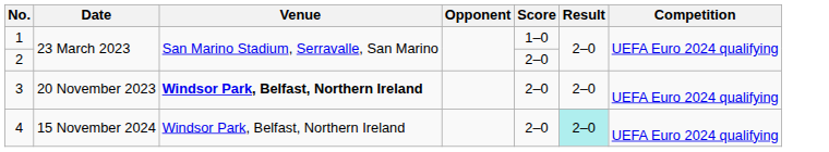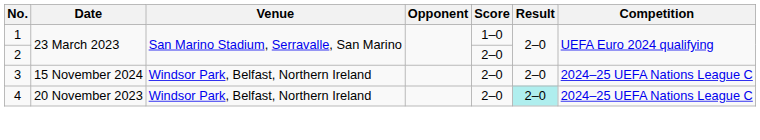3 | Date: 20 November 2023 -> 15 November 2024
3 | Venue: bold -> normal
3 | Competition: UEFA Euro 2024 qualifying -> 2024–25 UEFA Nations League C
4 | Date: 15 November 2024 -> 20 November 2023
4 | Competition: UEFA Euro 2024 qualifying -> 2024–25 UEFA Nations League C
